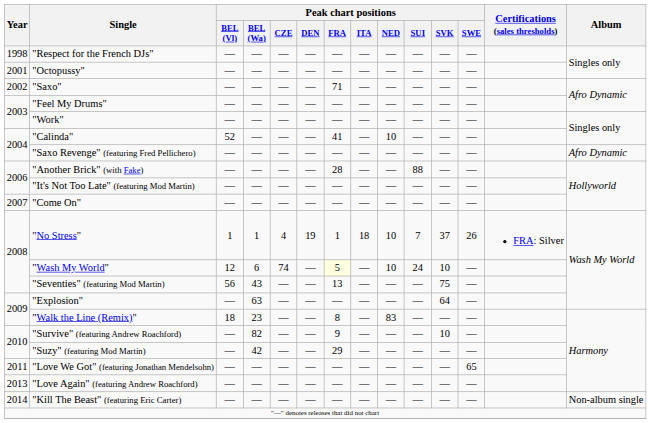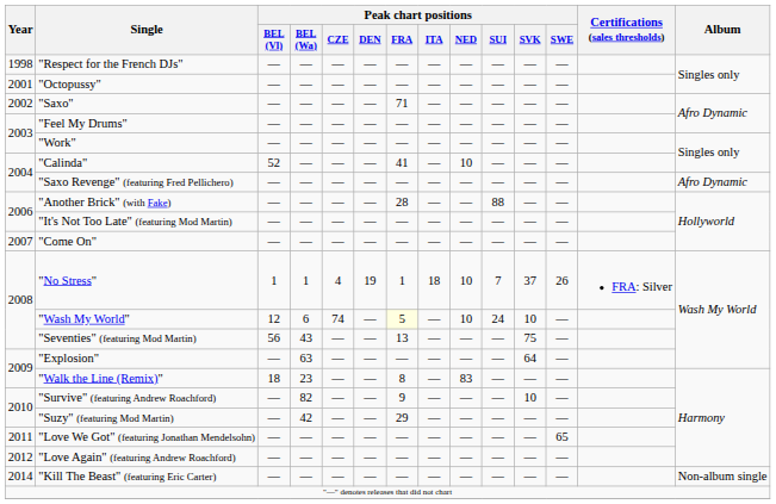"Love Again" (featuring Andrew Roachford) | Year: 2013 -> 2012
